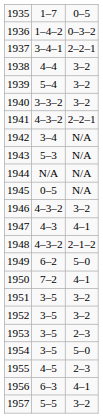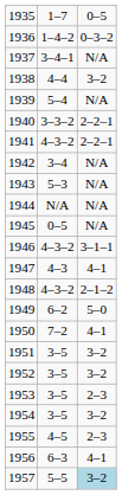1937 | column 3: 2–2–1 -> N/A
1939 | column 3: 3–2 -> N/A
1940 | column 3: 3–2 -> 2–2–1
1946 | column 3: 3–2 -> 3–1–1
1954 | column 3: 5–0 -> 3–2
1957 | column 3: no background -> lightblue background
